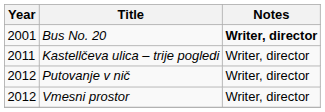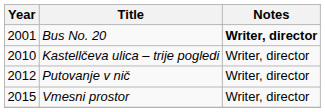Kastellčeva ulica – trije pogledi | Year: 2011 -> 2010
Vmesni prostor | Year: 2012 -> 2015
